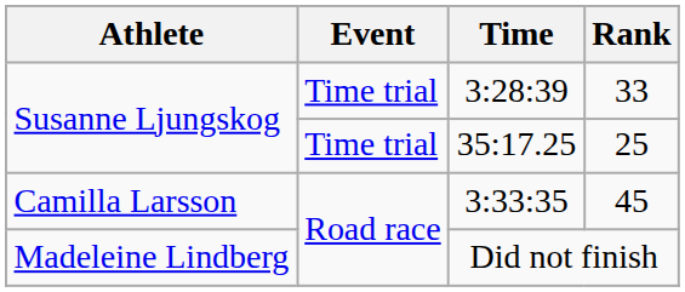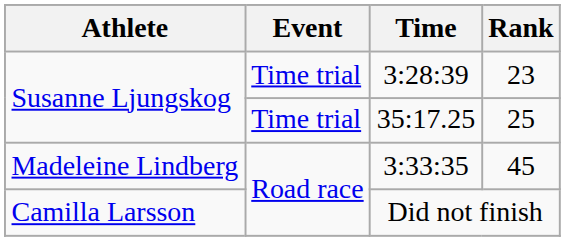3:28:39 | Rank: 33 -> 23
3:33:35 | Athlete: Camilla Larsson -> Madeleine Lindberg
Did not finish | Athlete: Madeleine Lindberg -> Camilla Larsson
